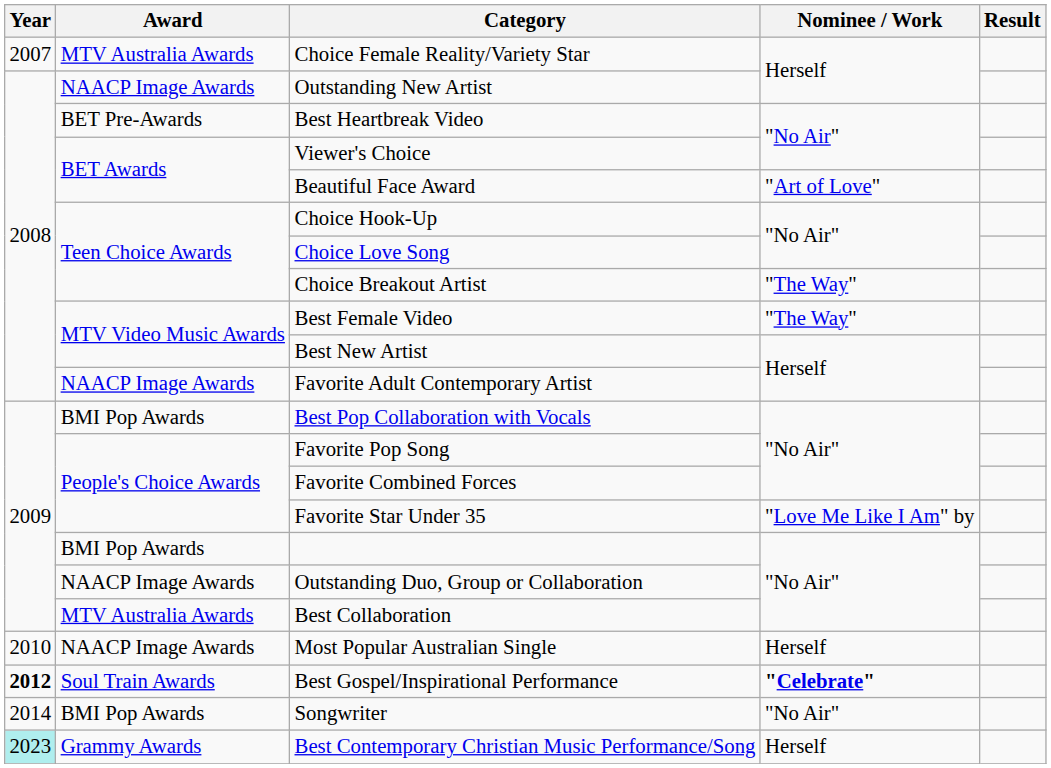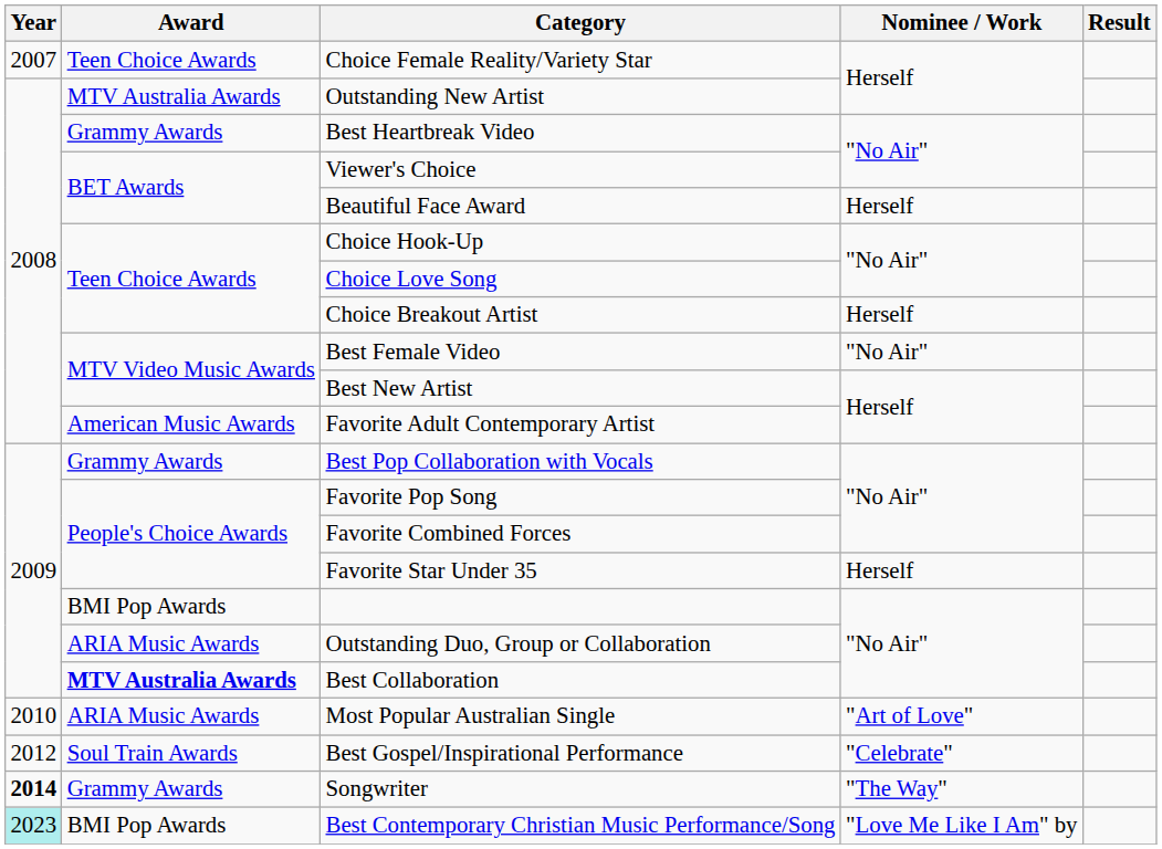Choice Female Reality/Variety Star | Award: MTV Australia Awards -> Teen Choice Awards
Outstanding New Artist | Award: NAACP Image Awards -> MTV Australia Awards
Best Heartbreak Video | Award: BET Pre-Awards -> Grammy Awards
Beautiful Face Award | Nominee / Work: "Art of Love" -> Herself
Choice Breakout Artist | Nominee / Work: "The Way" -> Herself
Best Female Video | Nominee / Work: "The Way" -> "No Air"
Favorite Adult Contemporary Artist | Award: NAACP Image Awards -> American Music Awards
Best Pop Collaboration with Vocals | Award: BMI Pop Awards -> Grammy Awards
Favorite Star Under 35 | Nominee / Work: "Love Me Like I Am" by -> Herself
Outstanding Duo, Group or Collaboration | Award: NAACP Image Awards -> ARIA Music Awards
Best Collaboration | Award: normal -> bold
Most Popular Australian Single | Award: NAACP Image Awards -> ARIA Music Awards
Most Popular Australian Single | Nominee / Work: Herself -> "Art of Love"
Best Gospel/Inspirational Performance | Year: bold -> normal
Best Gospel/Inspirational Performance | Nominee / Work: bold -> normal
Songwriter | Year: normal -> bold
Songwriter | Award: BMI Pop Awards -> Grammy Awards
Songwriter | Nominee / Work: "No Air" -> "The Way"
Best Contemporary Christian Music Performance/Song | Award: Grammy Awards -> BMI Pop Awards
Best Contemporary Christian Music Performance/Song | Nominee / Work: Herself -> "Love Me Like I Am" by
